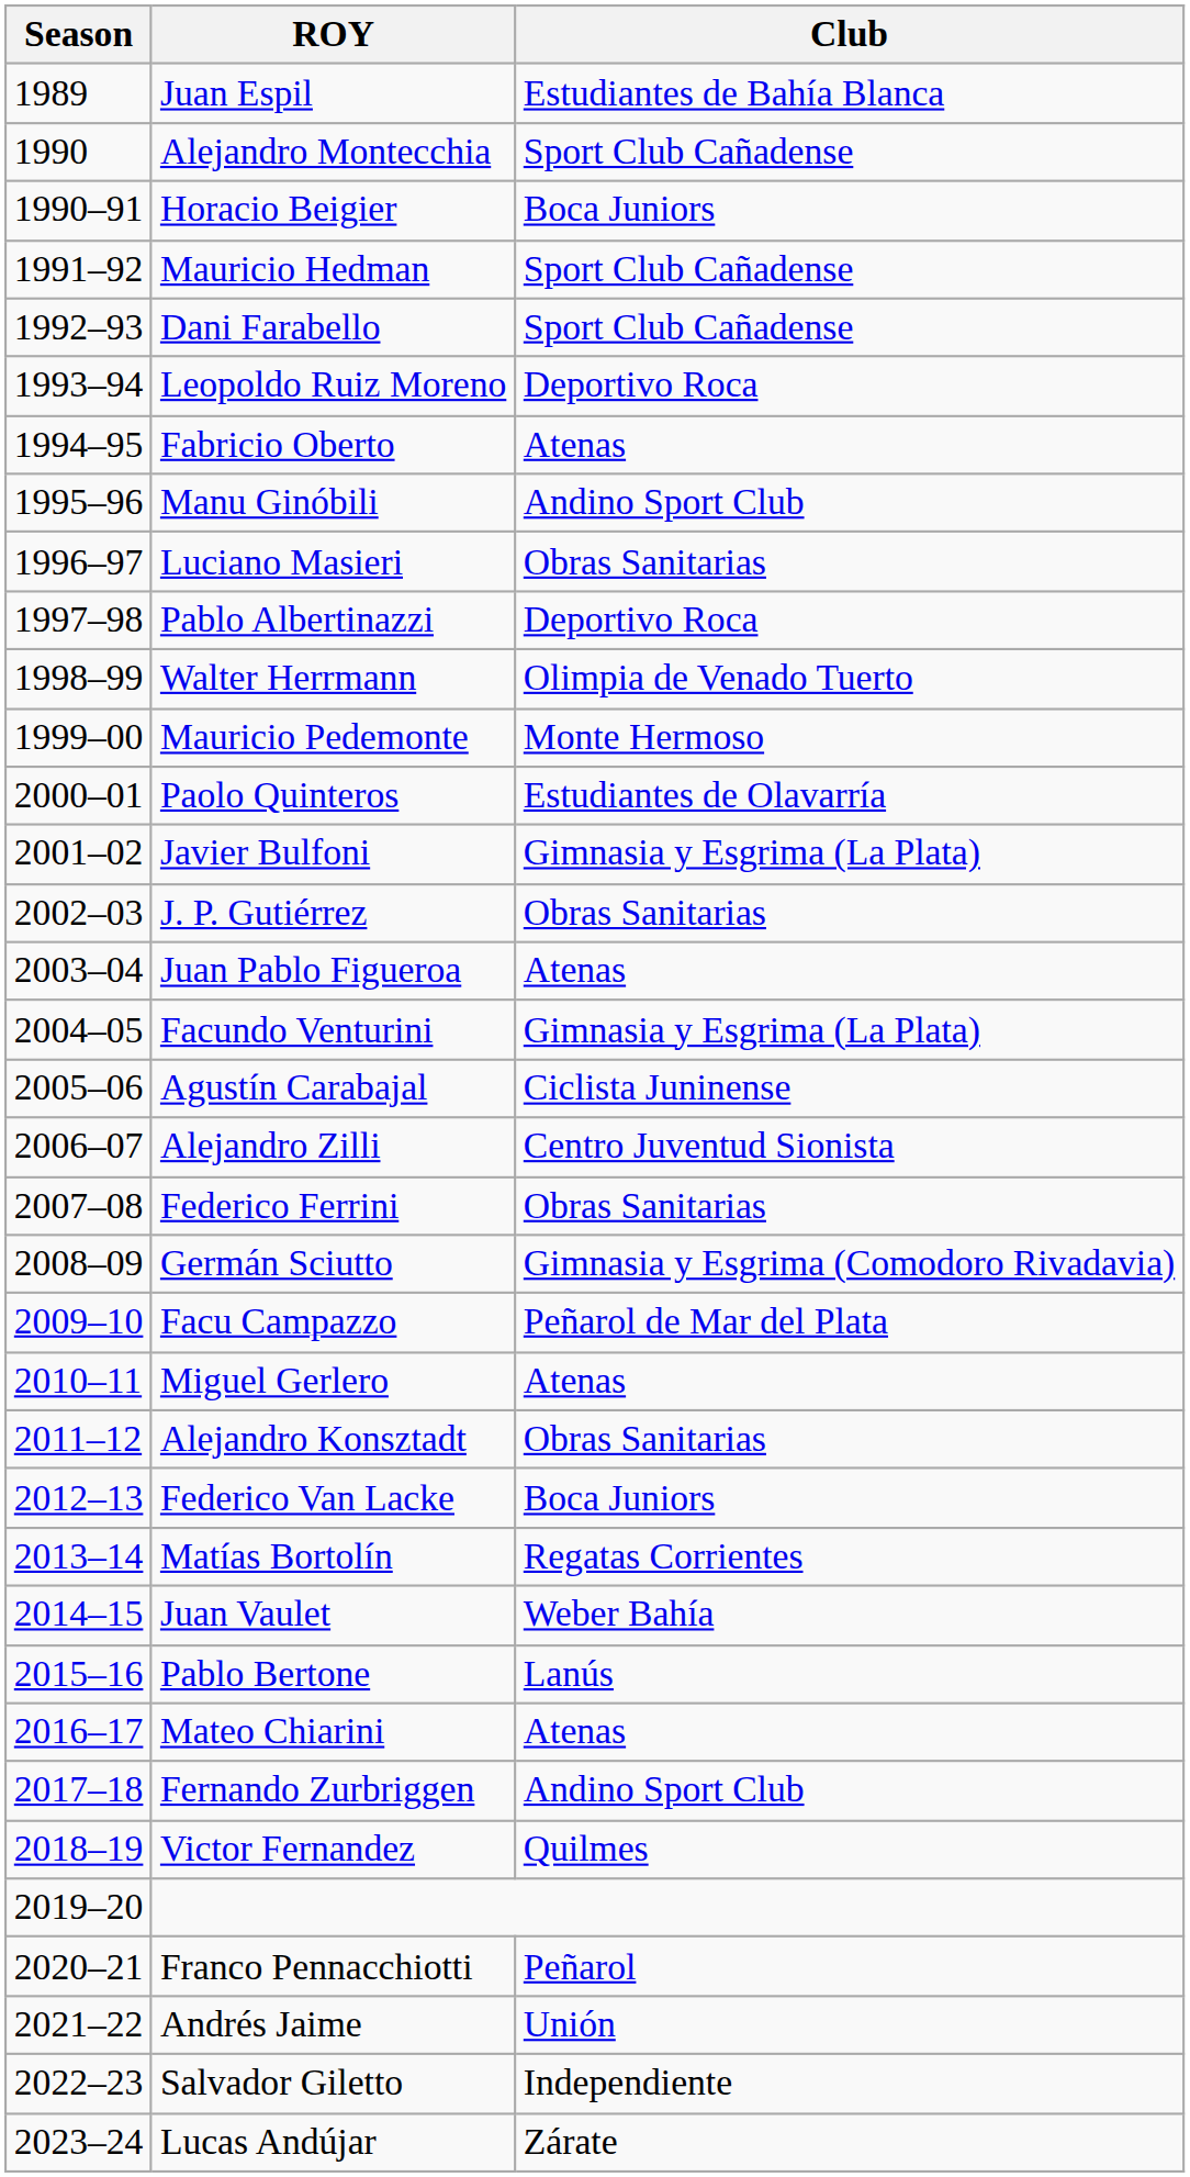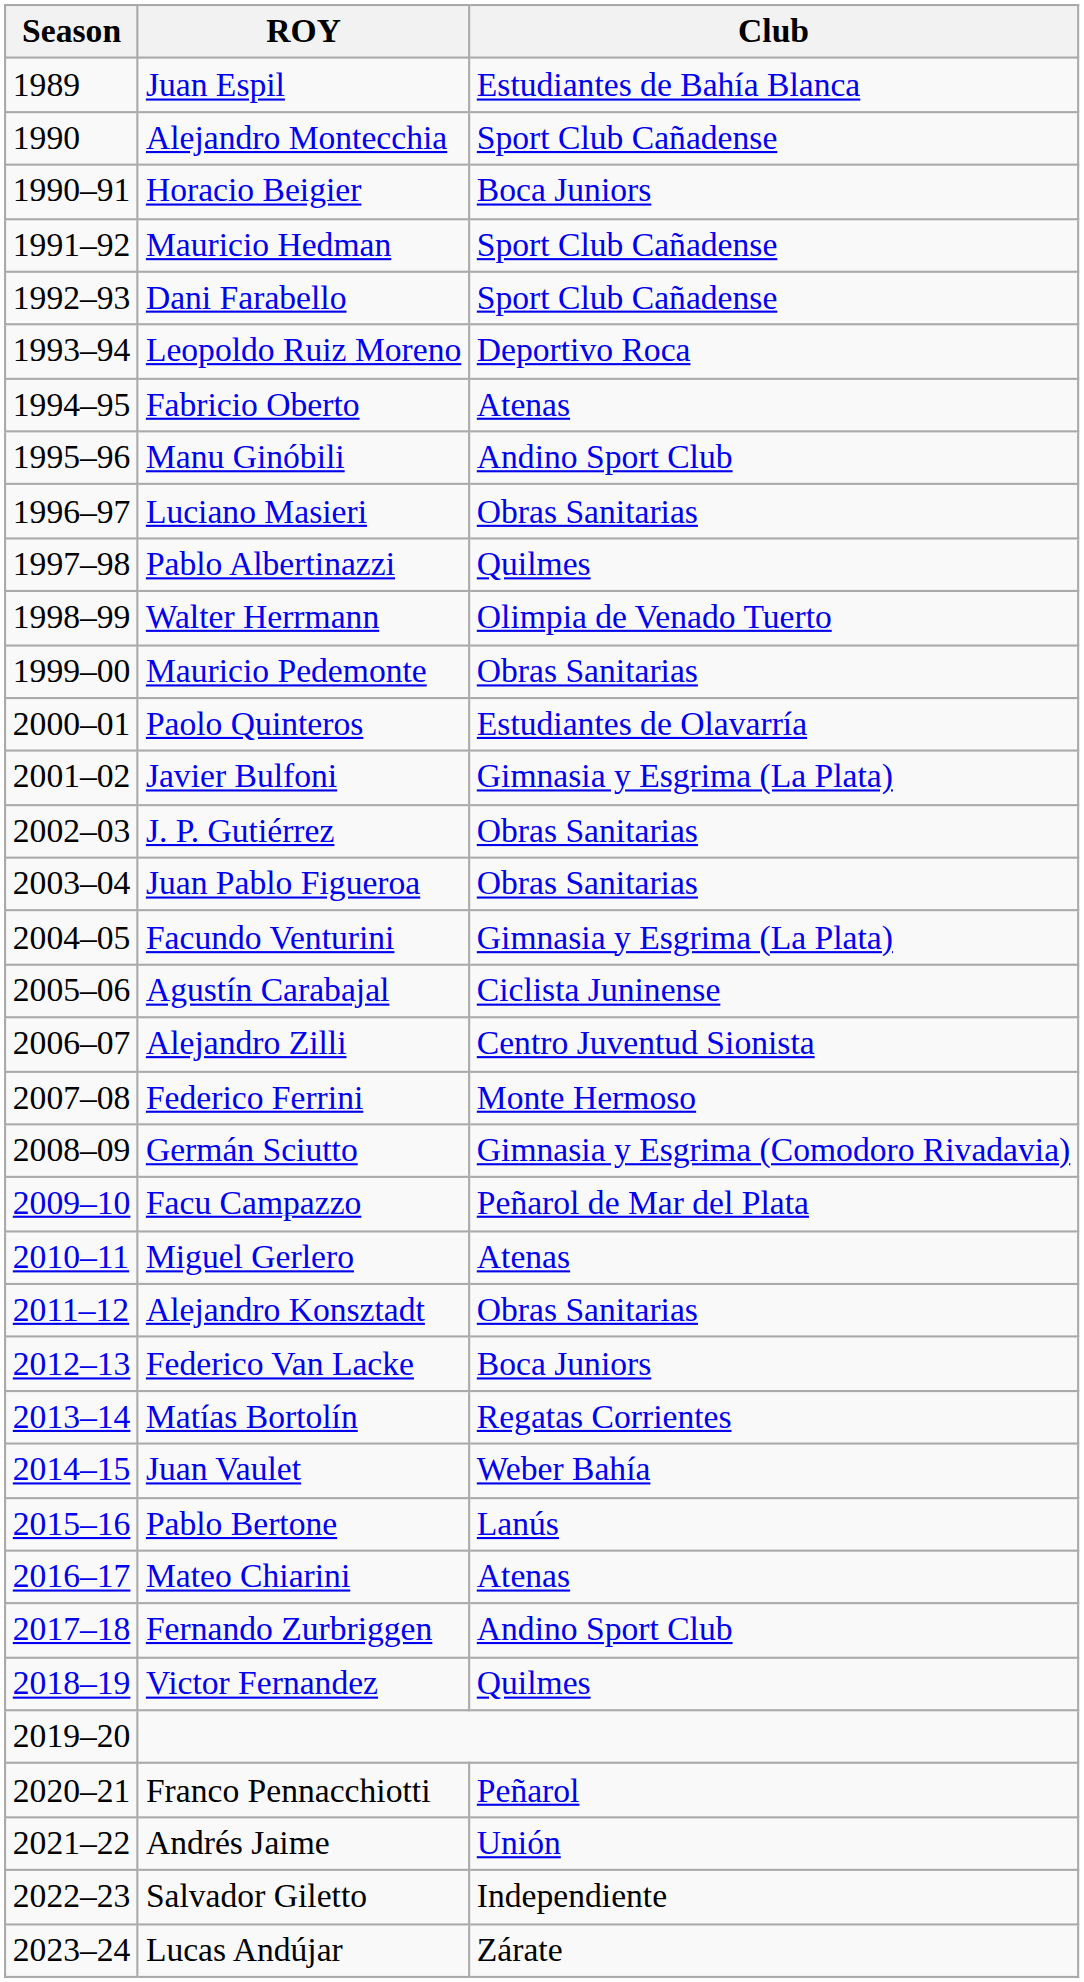Pablo Albertinazzi | Club: Deportivo Roca -> Quilmes
Mauricio Pedemonte | Club: Monte Hermoso -> Obras Sanitarias
Juan Pablo Figueroa | Club: Atenas -> Obras Sanitarias
Federico Ferrini | Club: Obras Sanitarias -> Monte Hermoso
